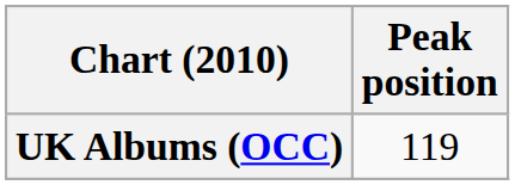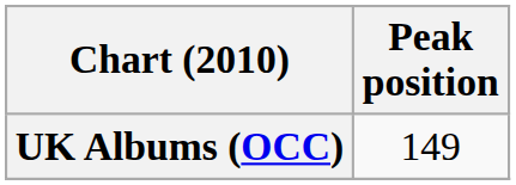UK Albums (OCC) | Peak position: 119 -> 149
